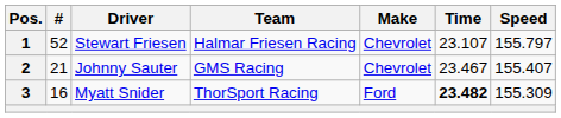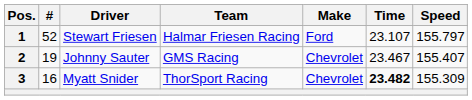1 | Make: Chevrolet -> Ford
2 | #: 21 -> 19
3 | Make: Ford -> Chevrolet
